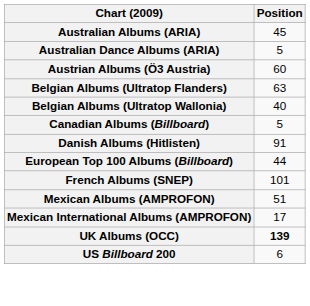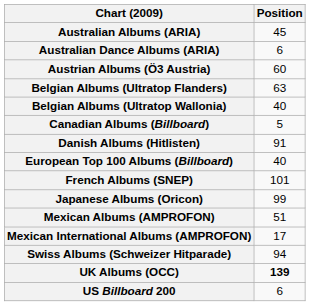Australian Dance Albums (ARIA) | Position: 5 -> 6
European Top 100 Albums (Billboard) | Position: 44 -> 40
+ row: Japanese Albums (Oricon) | 99
+ row: Swiss Albums (Schweizer Hitparade) | 94
